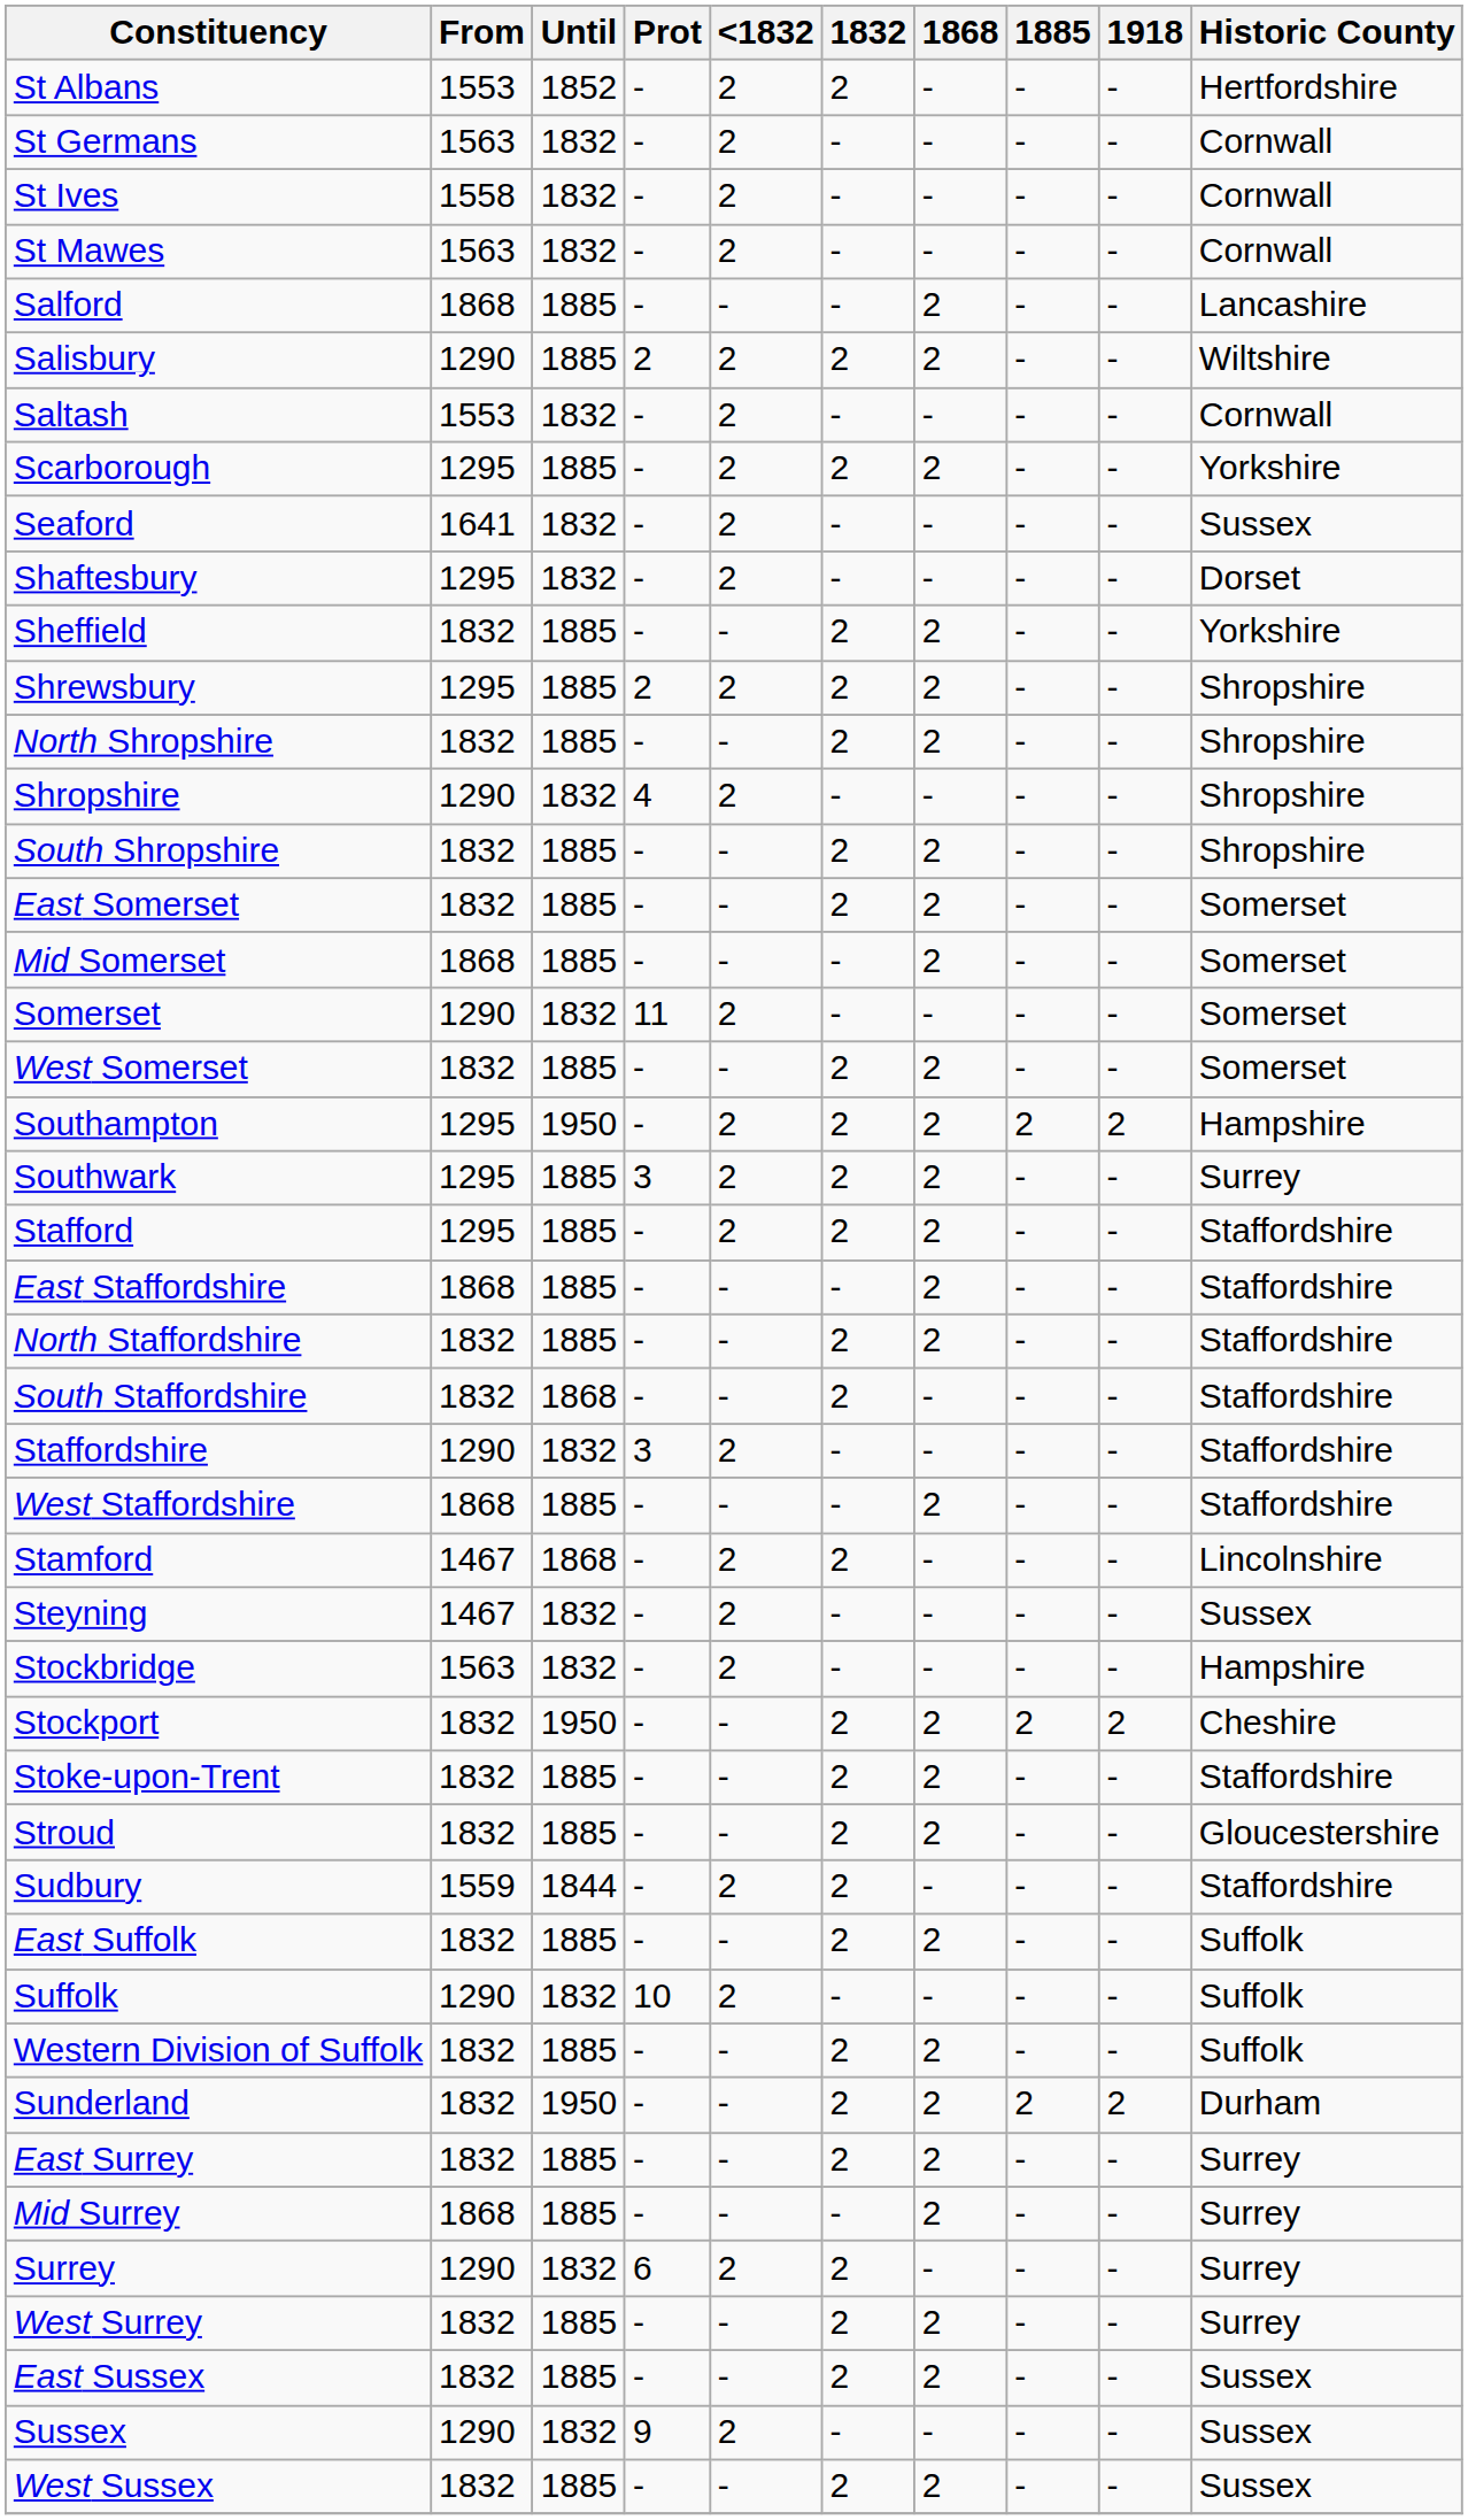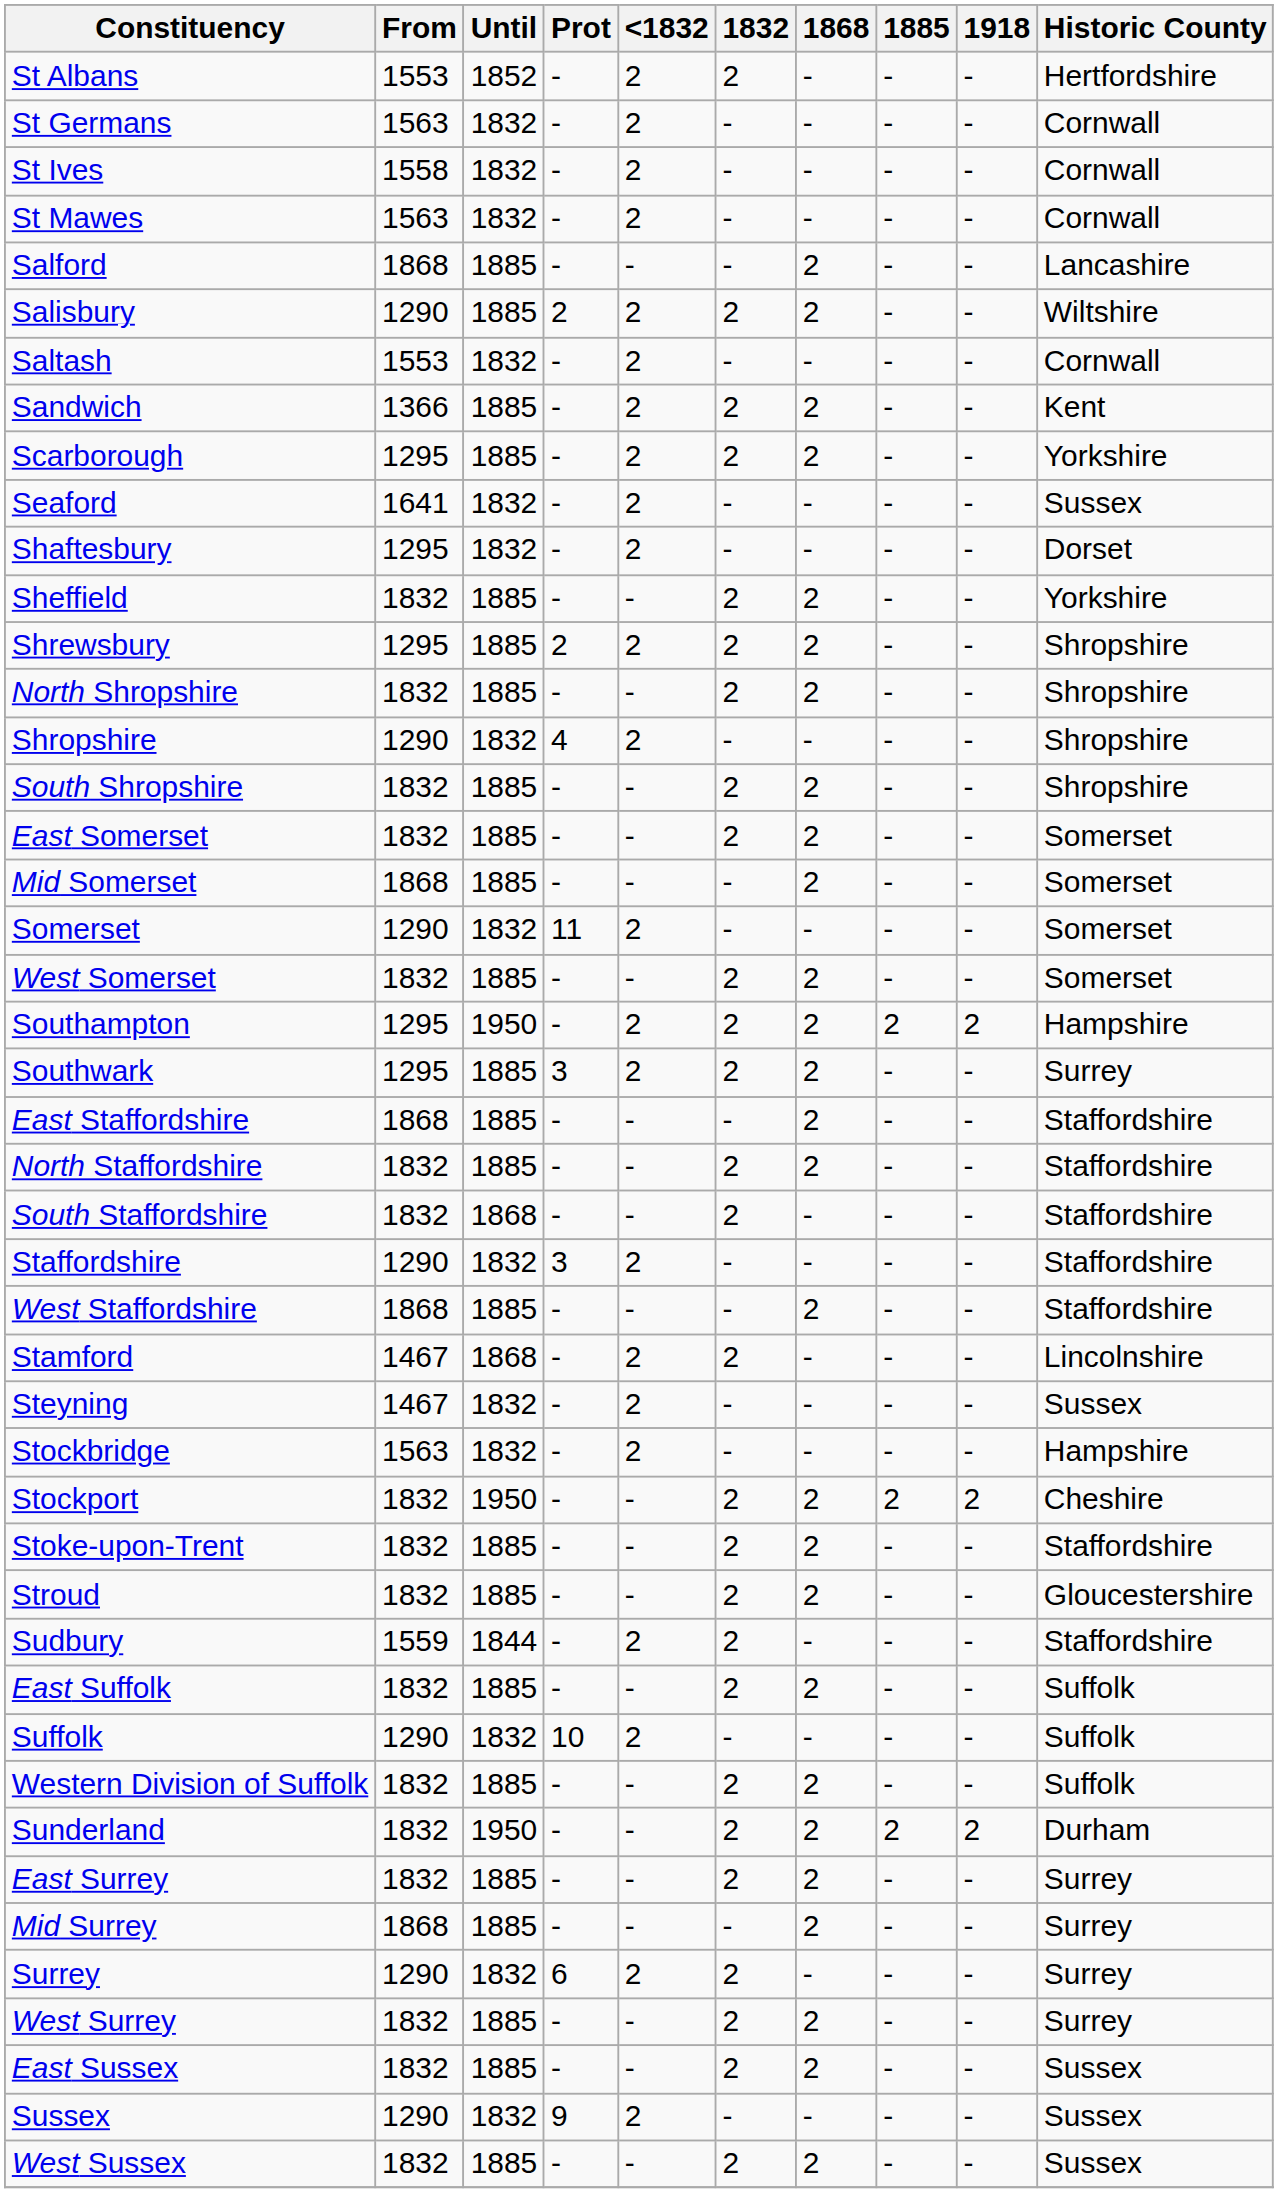+ row: Sandwich | 1366 | 1885 | - | 2 | 2 | 2 | - | - | Kent
- row: Stafford | 1295 | 1885 | - | 2 | 2 | 2 | - | - | Staffordshire
